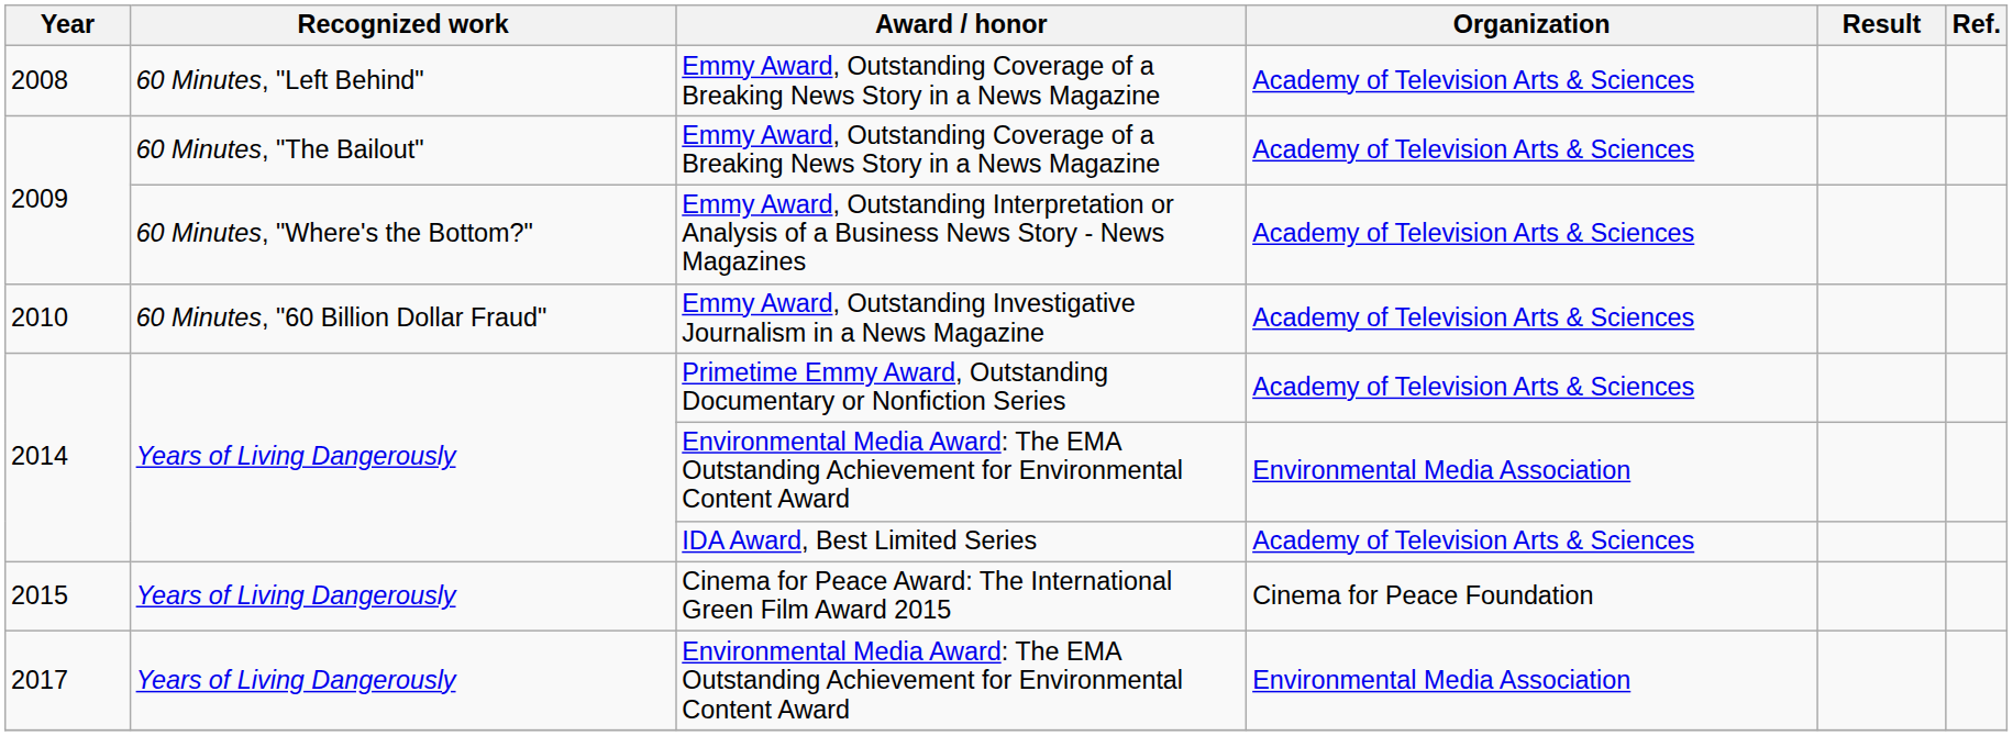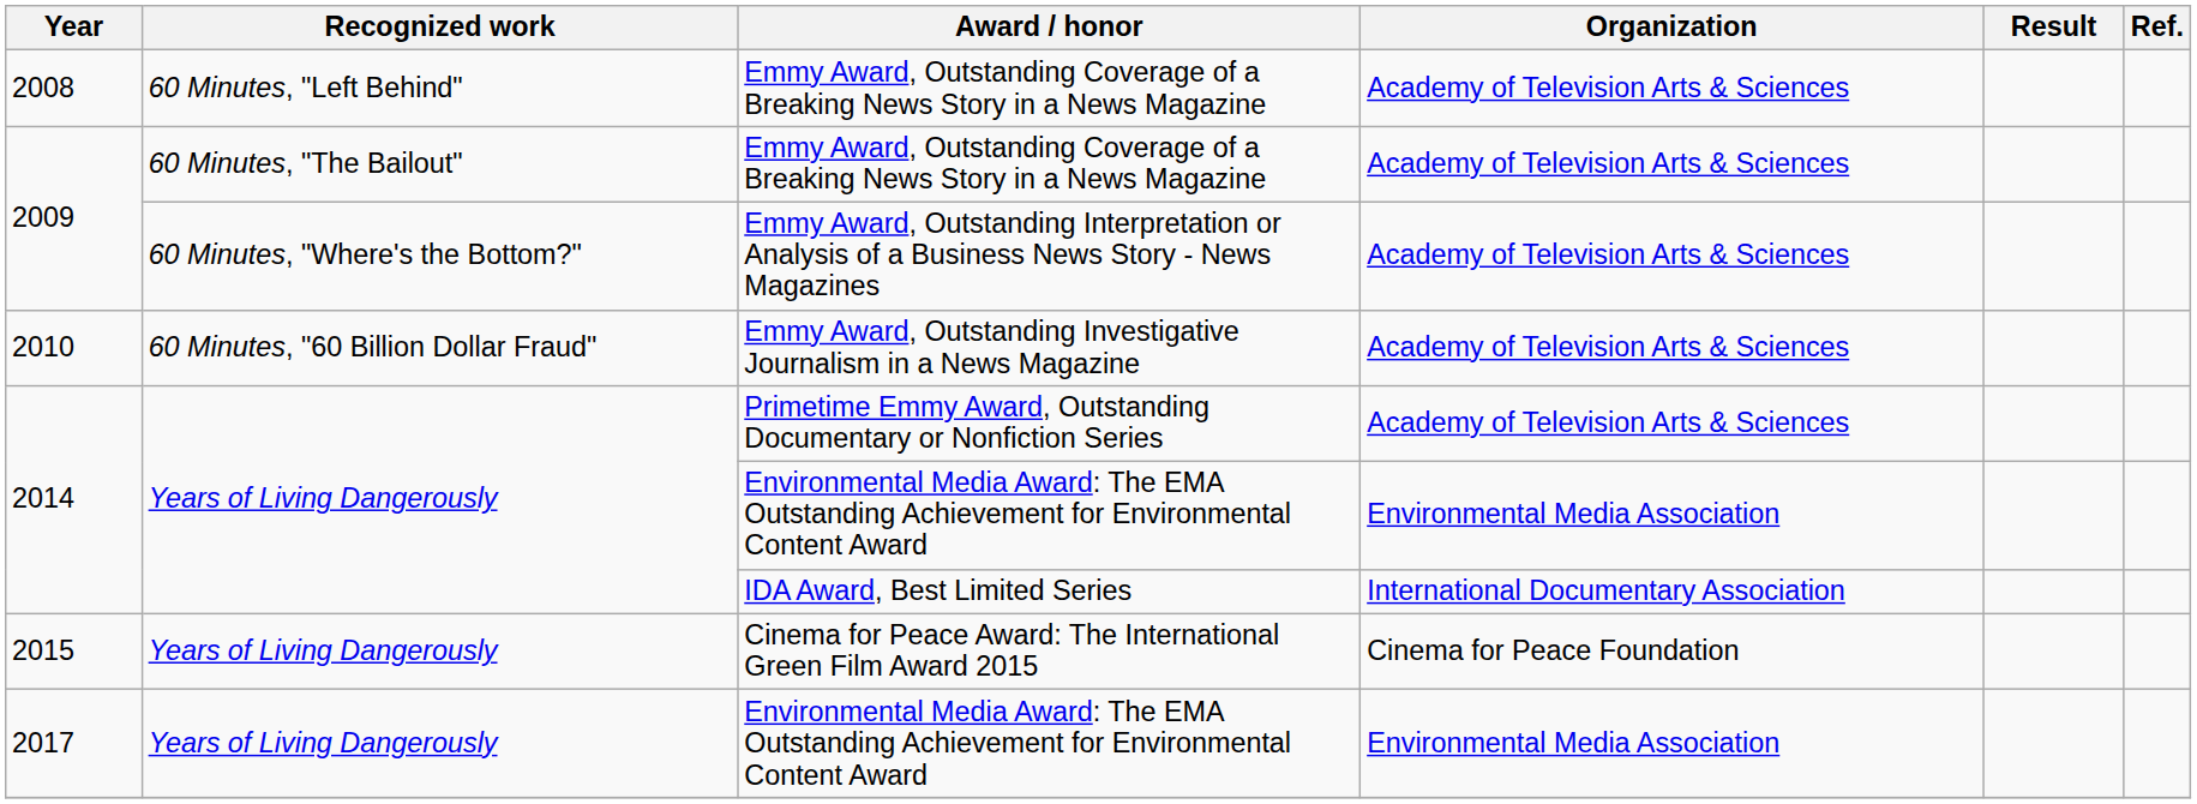IDA Award, Best Limited Series | Organization: Academy of Television Arts & Sciences -> International Documentary Association
